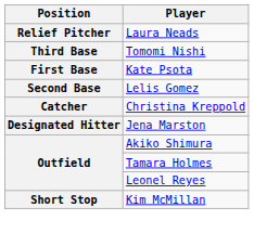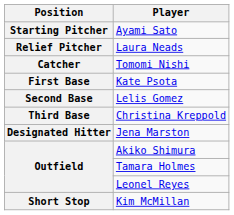+ row: Starting Pitcher | Ayami Sato
Tomomi Nishi | Position: Third Base -> Catcher
Christina Kreppold | Position: Catcher -> Third Base
